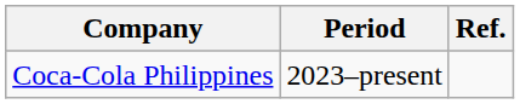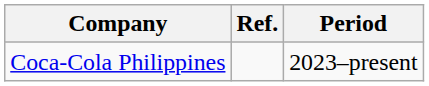columns swapped: Period <-> Ref.
